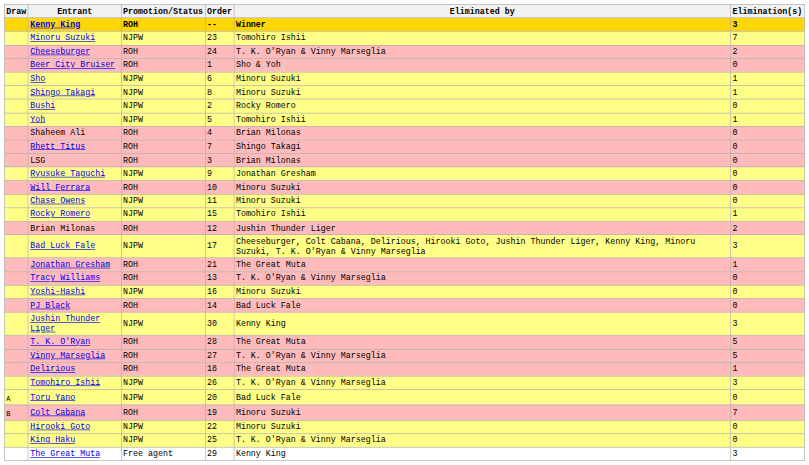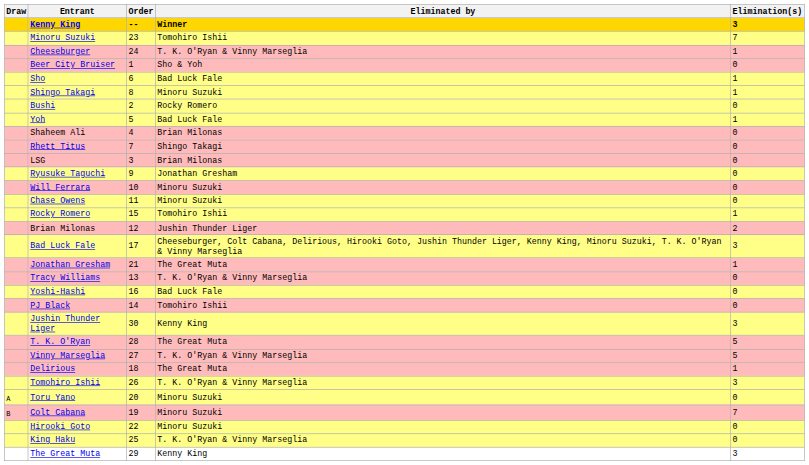- column: Promotion/Status | ROH | NJPW | ROH | ROH | NJPW | NJPW | NJPW | NJPW | ROH | ROH | ROH | NJPW | ROH | NJPW | NJPW | ROH | NJPW | ROH | ROH | NJPW | ROH | NJPW | ROH | ROH | ROH | NJPW | NJPW | ROH | NJPW | NJPW | Free agent
Cheeseburger | Elimination(s): 2 -> 1
Sho | Eliminated by: Minoru Suzuki -> Bad Luck Fale
Yoh | Eliminated by: Tomohiro Ishii -> Bad Luck Fale
Yoshi-Hashi | Eliminated by: Minoru Suzuki -> Bad Luck Fale
PJ Black | Eliminated by: Bad Luck Fale -> Tomohiro Ishii
Toru Yano | Eliminated by: Bad Luck Fale -> Minoru Suzuki
